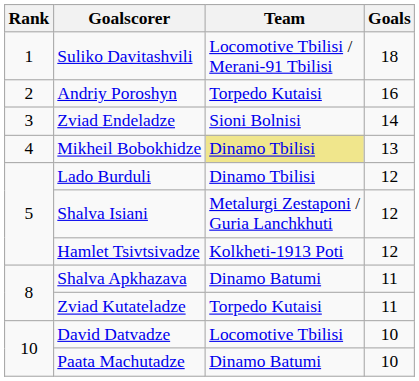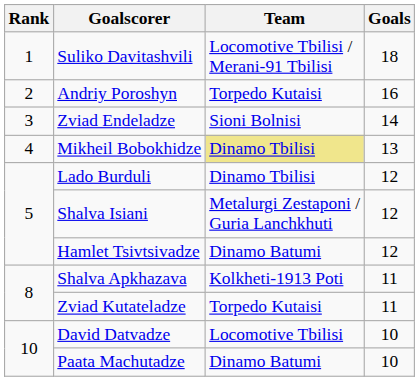Hamlet Tsivtsivadze | Team: Kolkheti-1913 Poti -> Dinamo Batumi
Shalva Apkhazava | Team: Dinamo Batumi -> Kolkheti-1913 Poti
